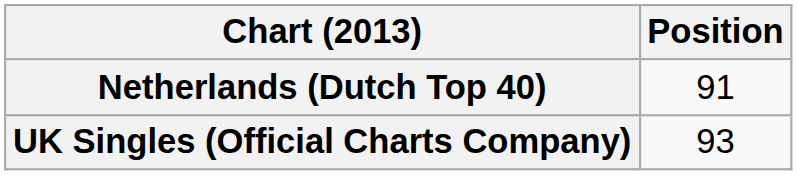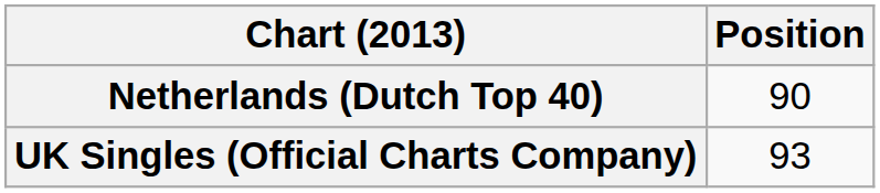Netherlands (Dutch Top 40) | Position: 91 -> 90
